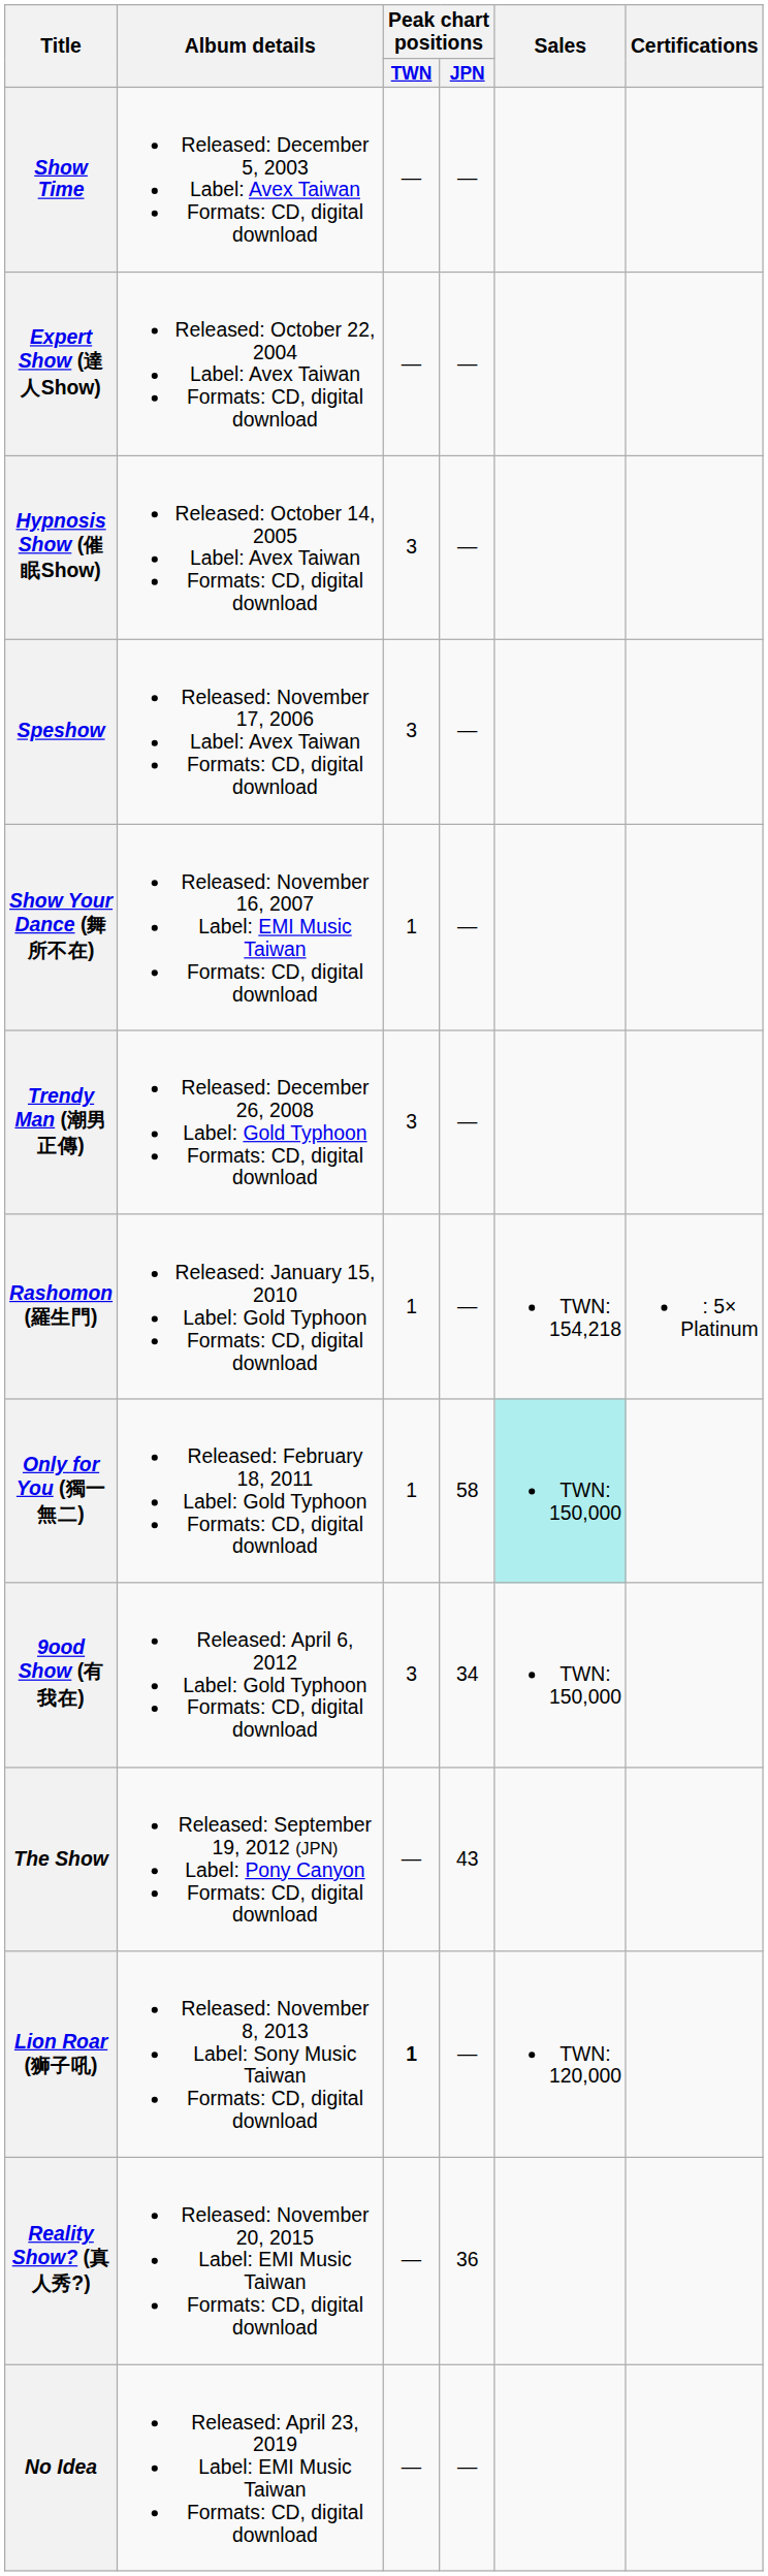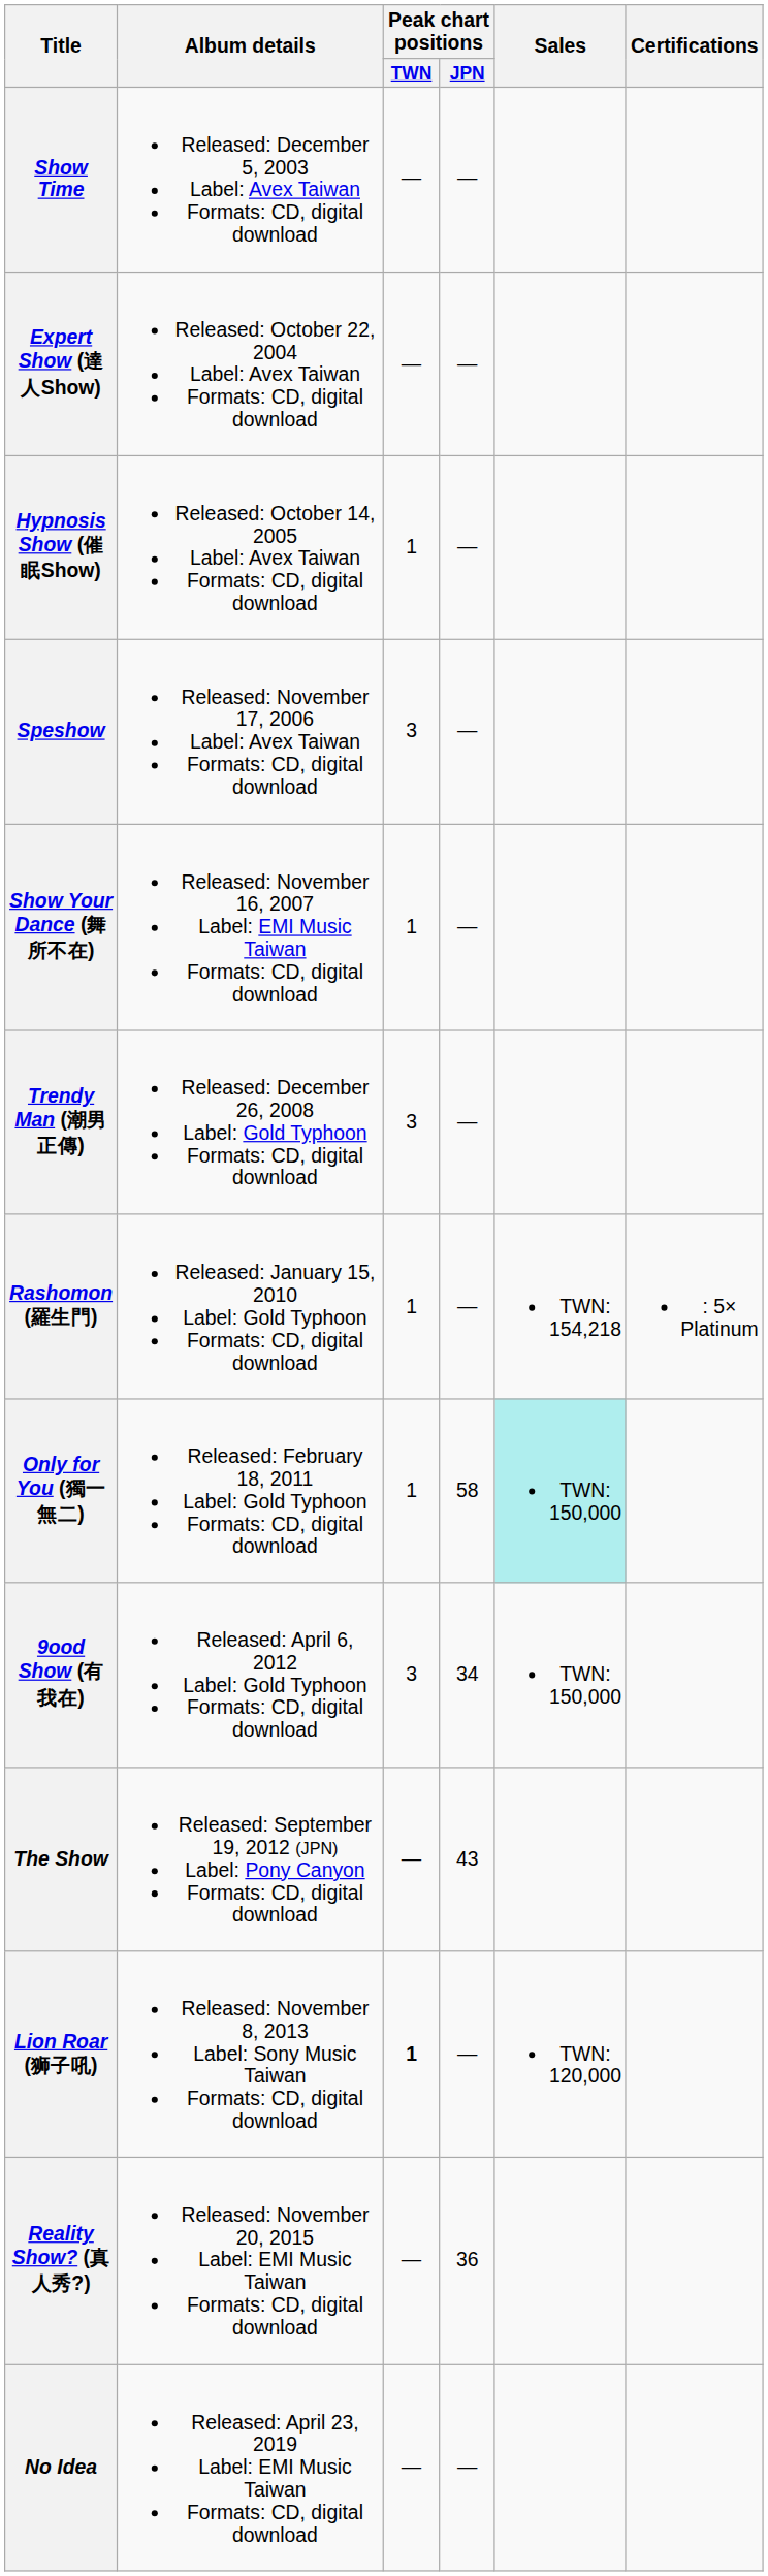Hypnosis Show (催眠Show) | Peak chart positions / TWN: 3 -> 1
